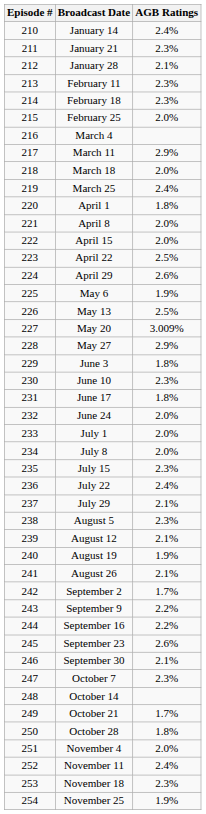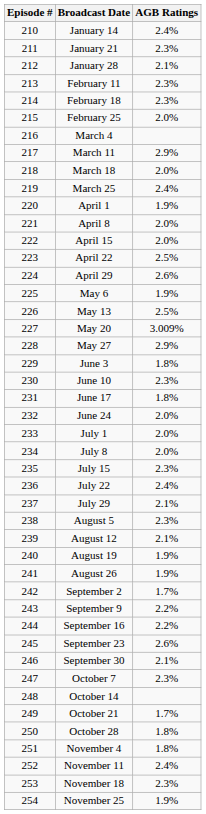April 1 | AGB Ratings: 1.8% -> 1.9%
August 26 | AGB Ratings: 2.1% -> 1.9%
November 4 | AGB Ratings: 2.0% -> 1.8%
